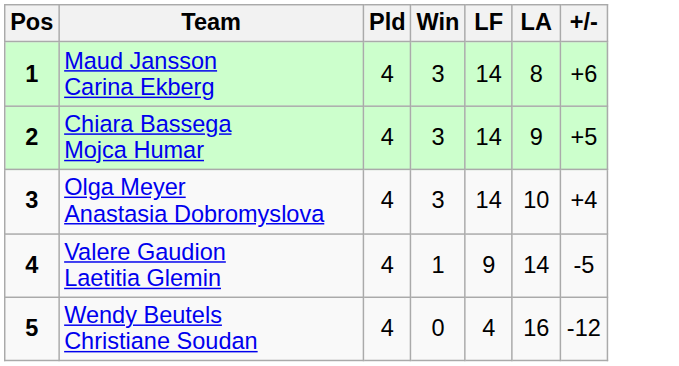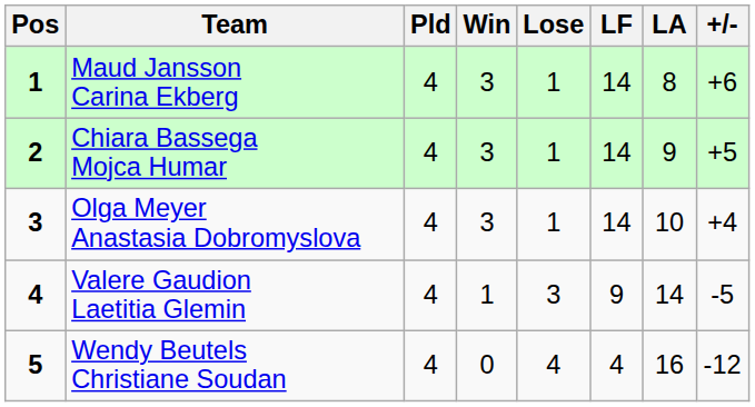+ column: Lose | 1 | 1 | 1 | 3 | 4
